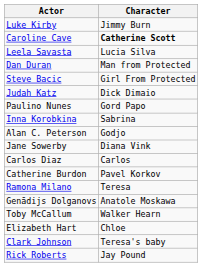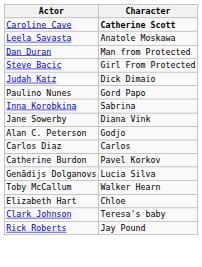- row: Luke Kirby | Jimmy Burn
Leela Savasta | Character: Lucia Silva -> Anatole Moskawa
rows swapped: Alan C. Peterson <-> Jane Sowerby
- row: Ramona Milano | Teresa
Genādijs Dolganovs | Character: Anatole Moskawa -> Lucia Silva
